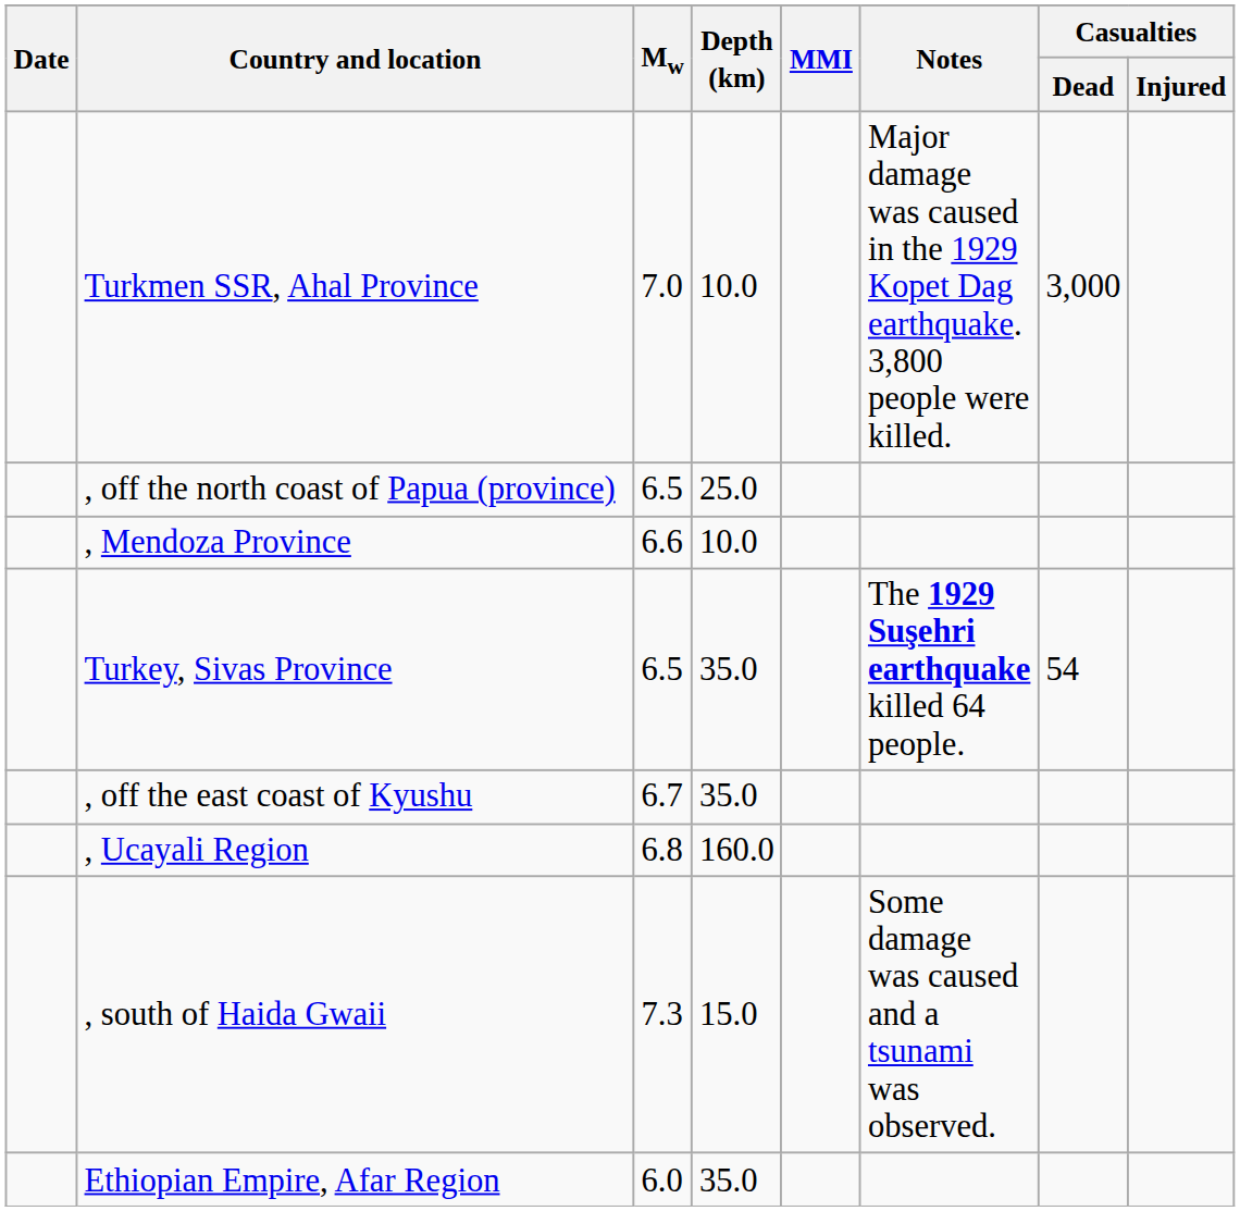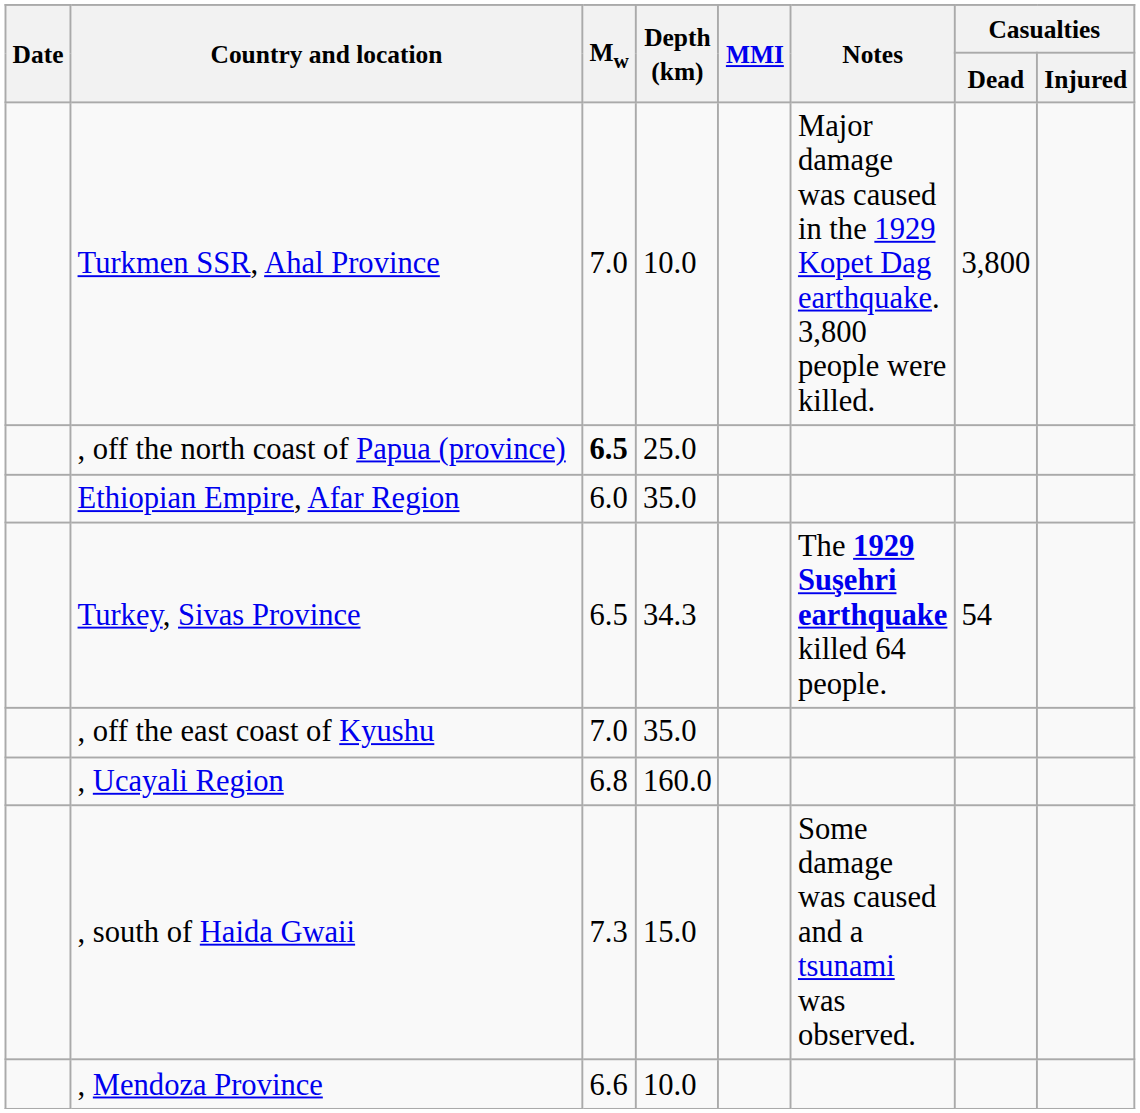Turkmen SSR, Ahal Province | Casualties / Dead: 3,000 -> 3,800
, off the north coast of Papua (province) | Mw: normal -> bold
rows swapped: Ethiopian Empire, Afar Region <-> , Mendoza Province
Turkey, Sivas Province | Depth (km): 35.0 -> 34.3
, off the east coast of Kyushu | Mw: 6.7 -> 7.0
